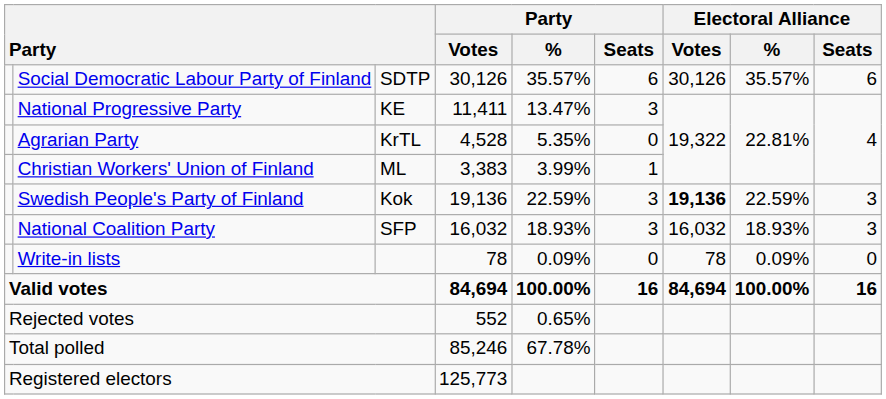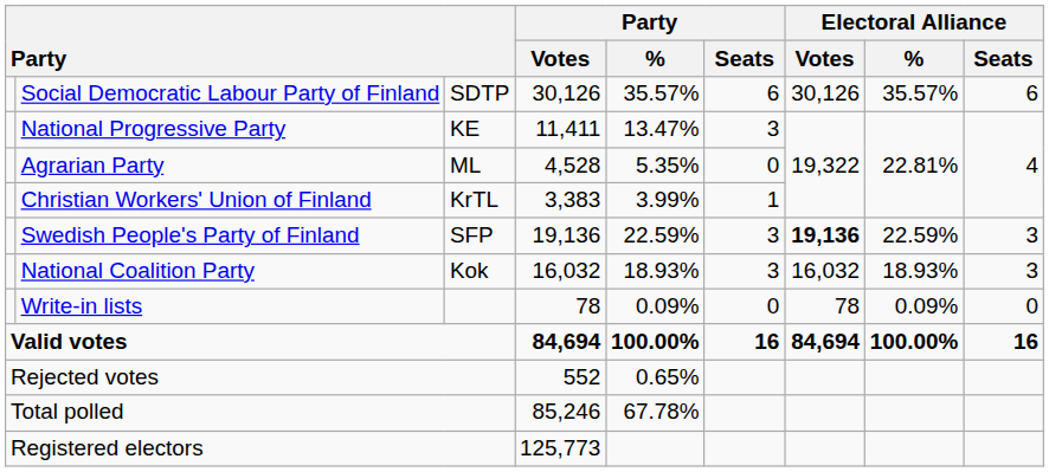Agrarian Party | column 3: KrTL -> ML
Christian Workers' Union of Finland | column 3: ML -> KrTL
Swedish People's Party of Finland | column 3: Kok -> SFP
National Coalition Party | column 3: SFP -> Kok
